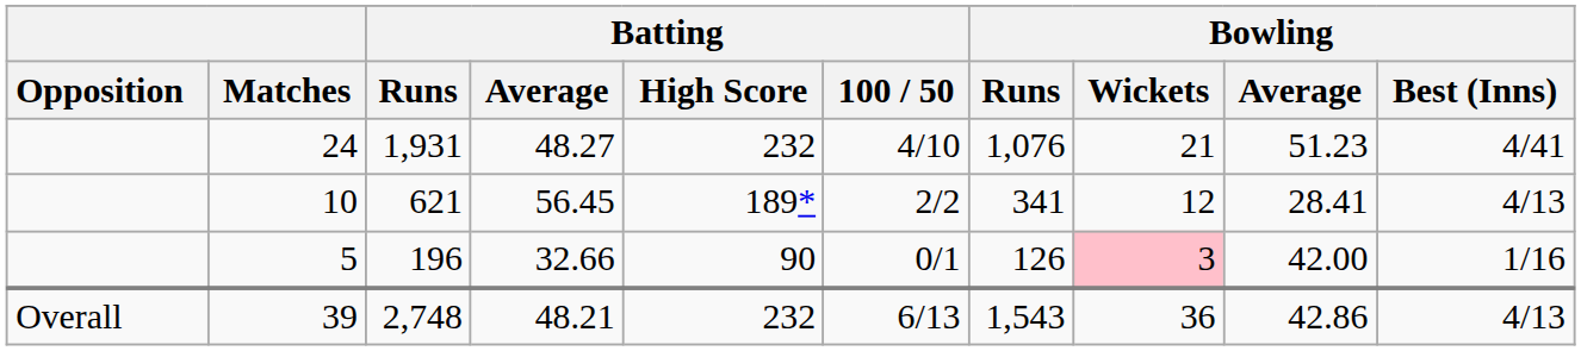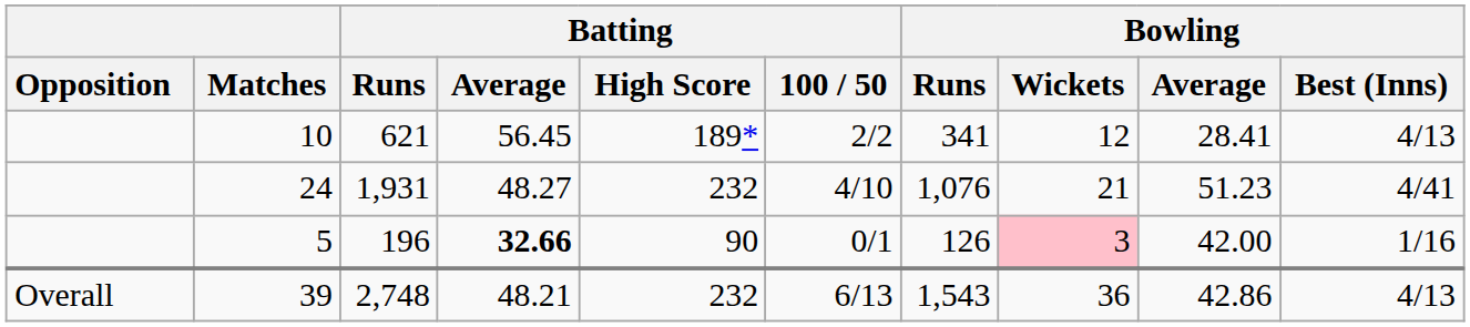rows swapped: 24 <-> 10
5 | Batting / Average: normal -> bold
